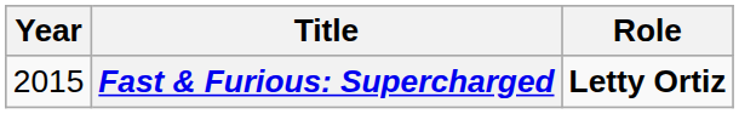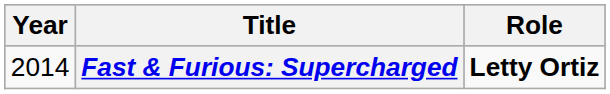Fast & Furious: Supercharged | Year: 2015 -> 2014
